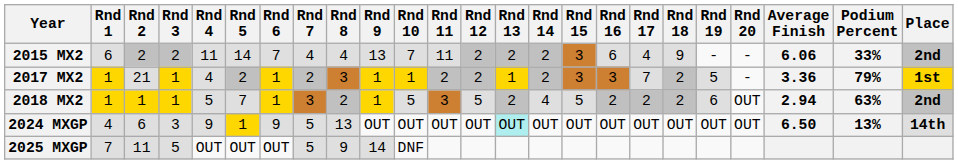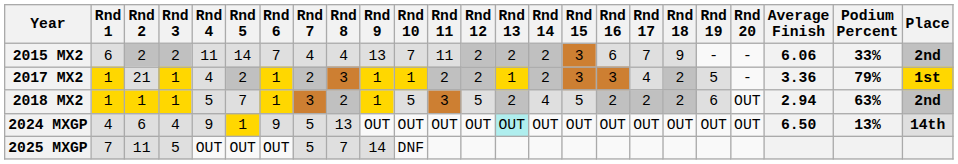2015 MX2 | Rnd 17: 4 -> 7
2017 MX2 | Rnd 17: 7 -> 4
2024 MXGP | Rnd 3: 3 -> 4
2025 MXGP | Rnd 8: 9 -> 7
